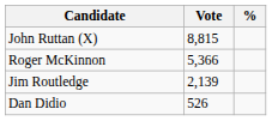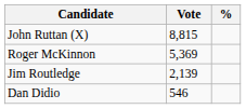Roger McKinnon | Vote: 5,366 -> 5,369
Dan Didio | Vote: 526 -> 546
